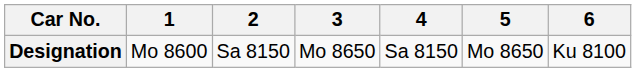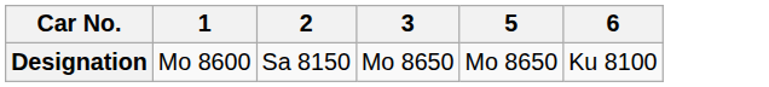- column: 4 | Sa 8150
